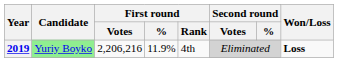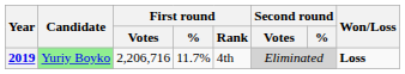2019 | First round / Votes: 2,206,216 -> 2,206,716
2019 | First round / %: 11.9% -> 11.7%
